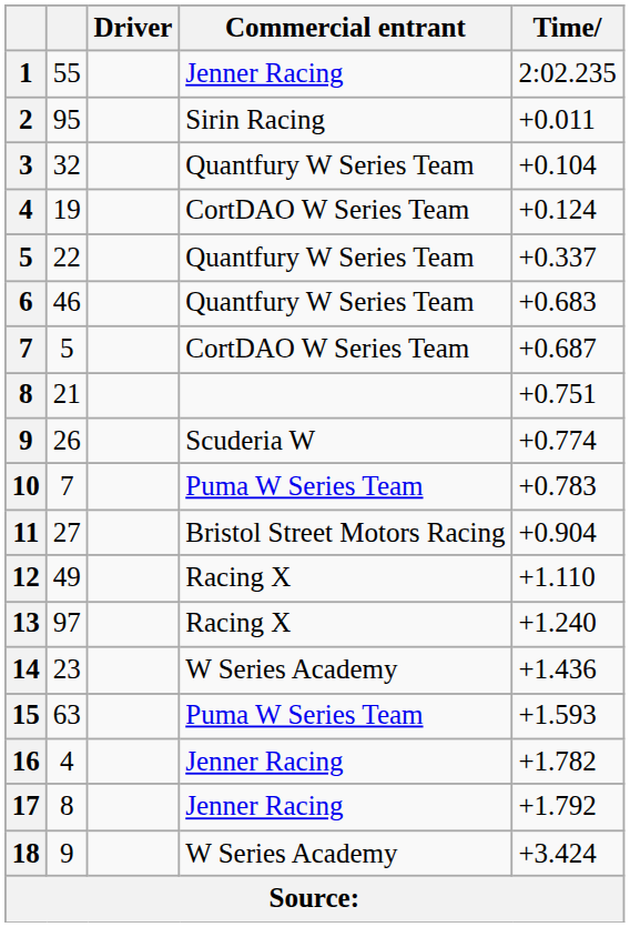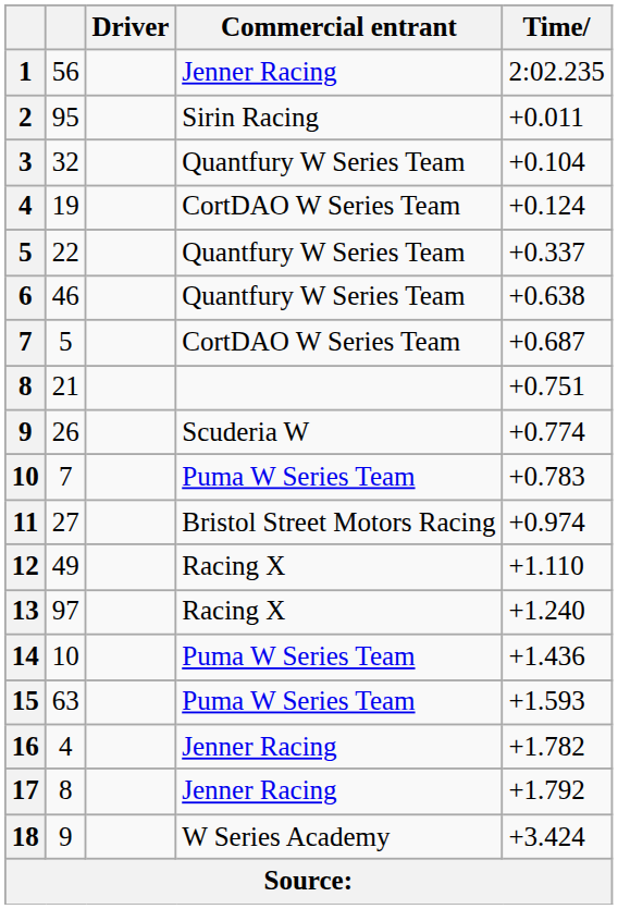1 | column 2: 55 -> 56
6 | Time: +0.683 -> +0.638
11 | Time: +0.904 -> +0.974
14 | column 2: 23 -> 10
14 | Commercial entrant: W Series Academy -> Puma W Series Team
